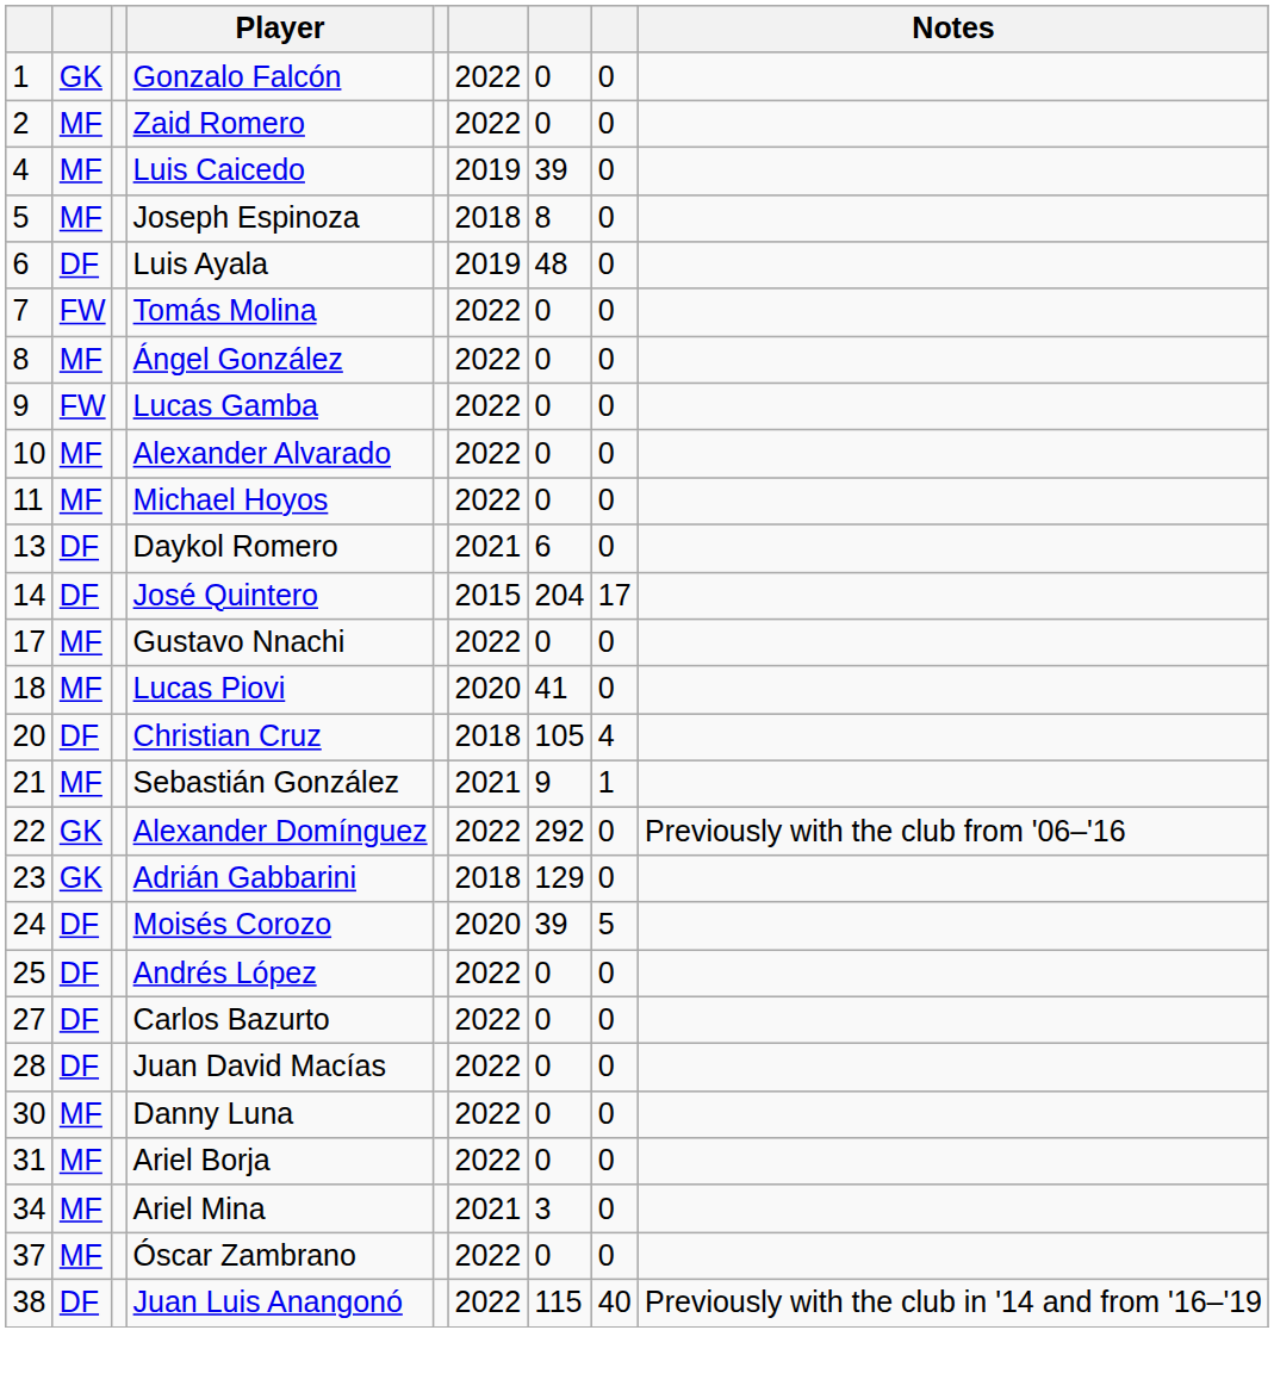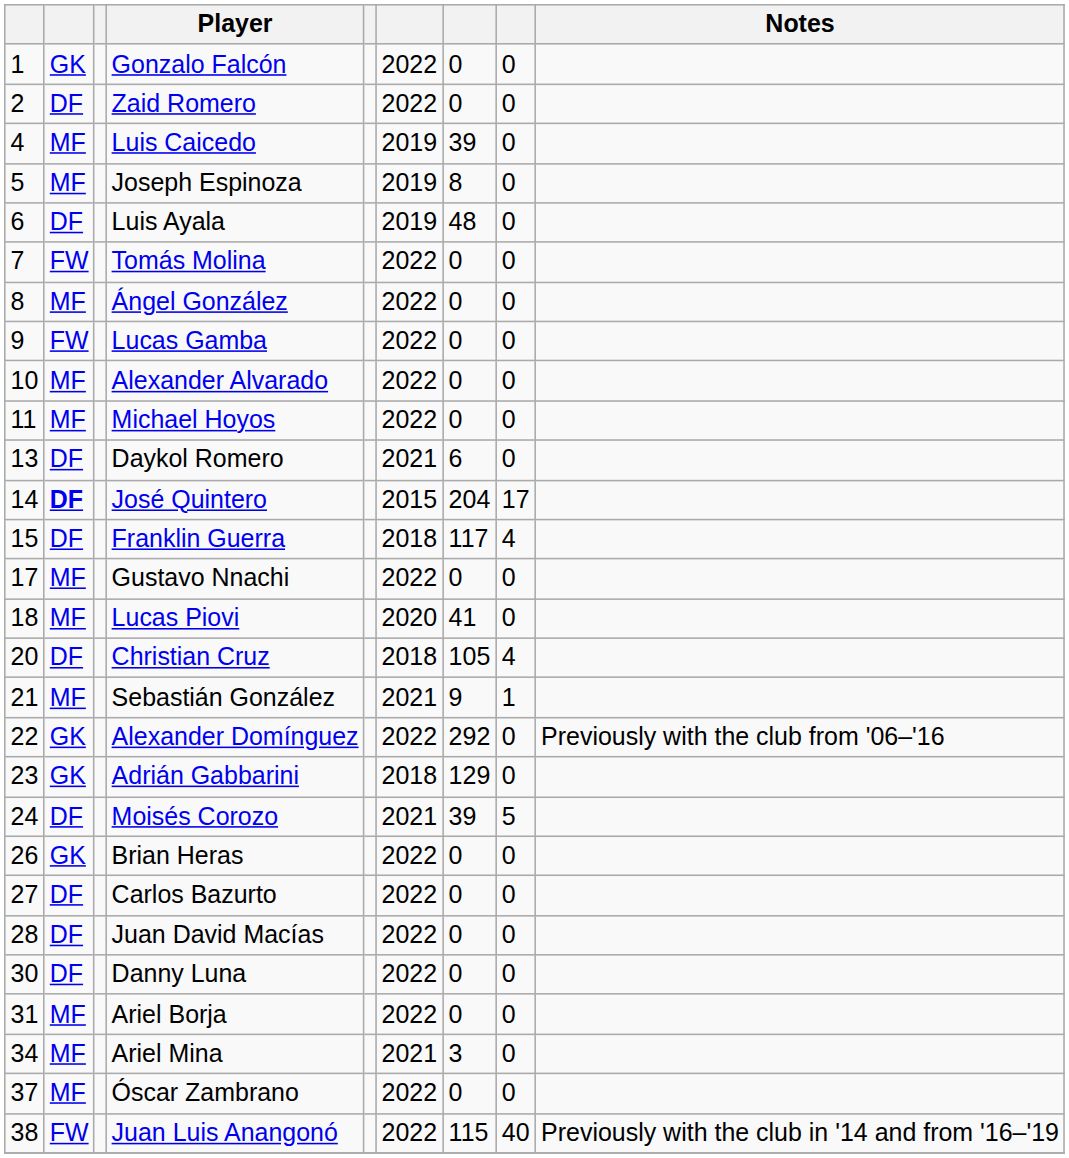Zaid Romero | column 2: MF -> DF
Joseph Espinoza | column 6: 2018 -> 2019
José Quintero | column 2: normal -> bold
+ row: 15 | DF | Franklin Guerra | 2018 | 117 | 4
Moisés Corozo | column 6: 2020 -> 2021
- row: 25 | DF | Andrés López | 2022 | 0 | 0
+ row: 26 | GK | Brian Heras | 2022 | 0 | 0
Danny Luna | column 2: MF -> DF
Juan Luis Anangonó | column 2: DF -> FW
